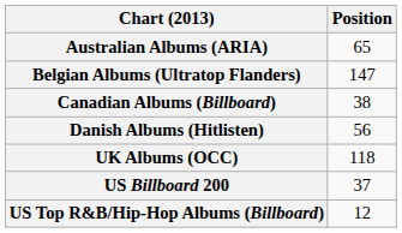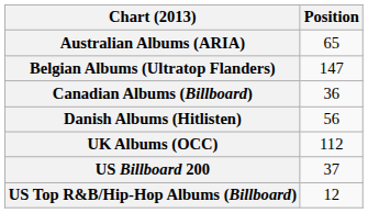Canadian Albums (Billboard) | Position: 38 -> 36
UK Albums (OCC) | Position: 118 -> 112
